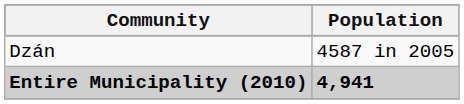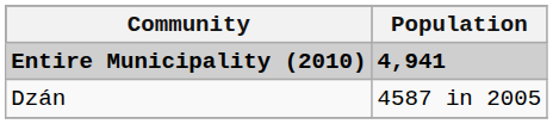rows swapped: Entire Municipality (2010) <-> Dzán
